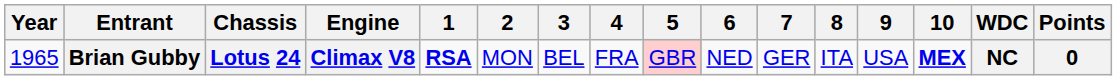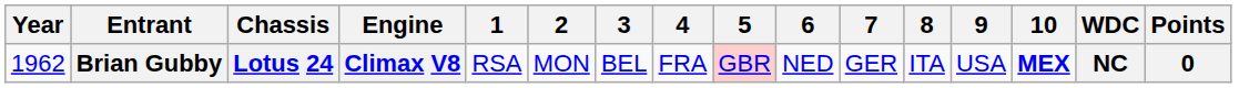Brian Gubby | Year: 1965 -> 1962
Brian Gubby | 1: bold -> normal
